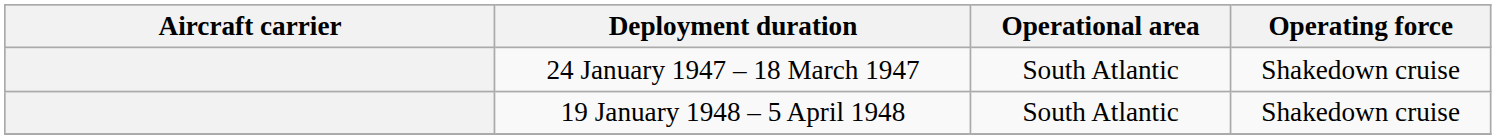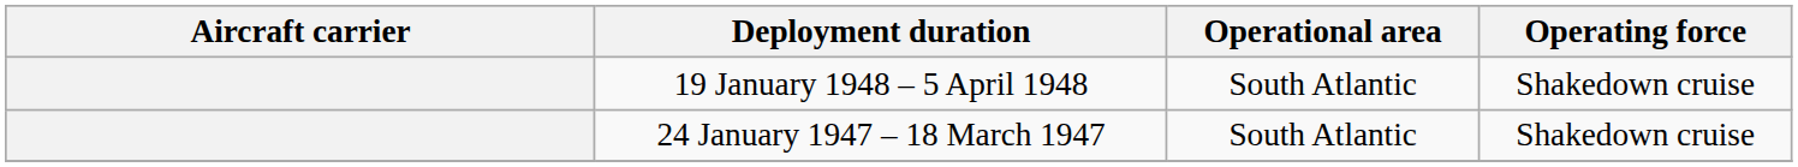rows swapped: 24 January 1947 – 18 March 1947 <-> 19 January 1948 – 5 April 1948
